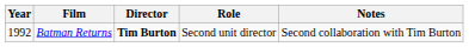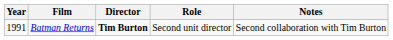Batman Returns | Year: 1992 -> 1991
